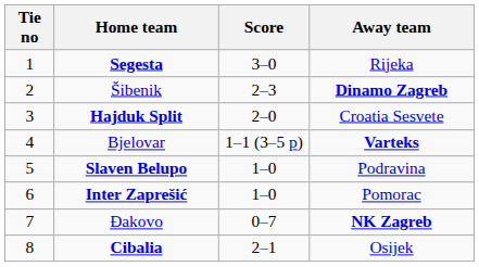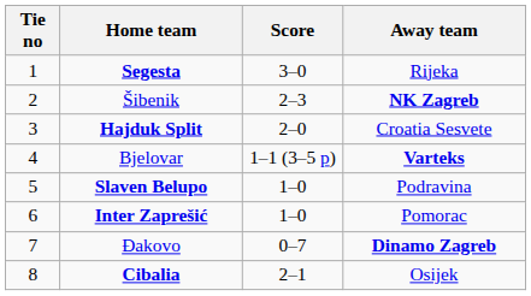Šibenik | Away team: Dinamo Zagreb -> NK Zagreb
Đakovo | Away team: NK Zagreb -> Dinamo Zagreb
